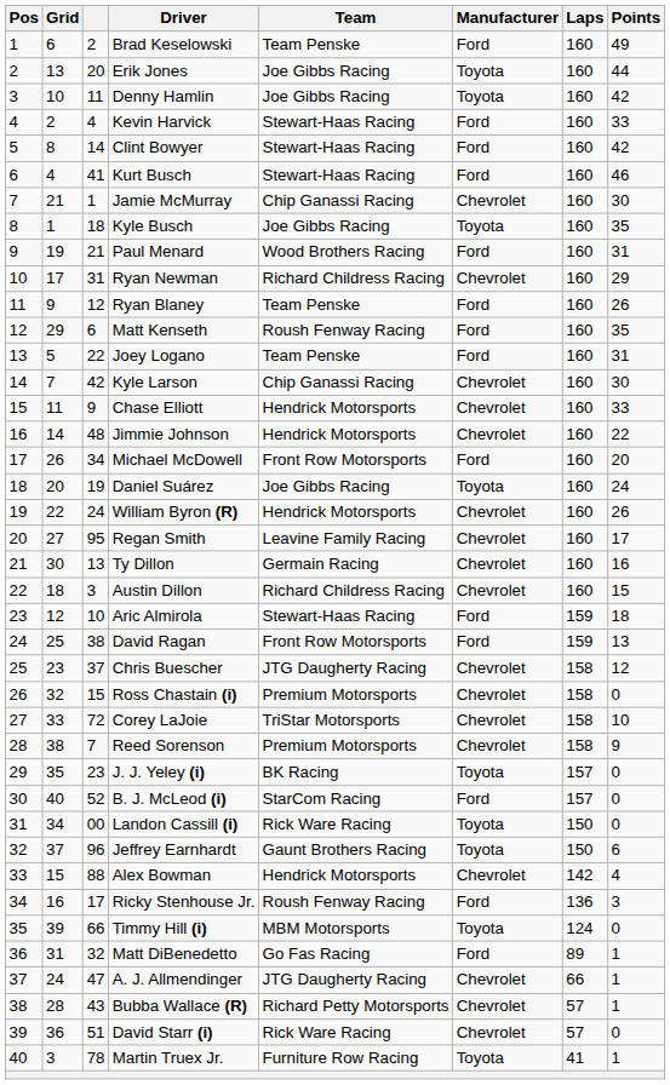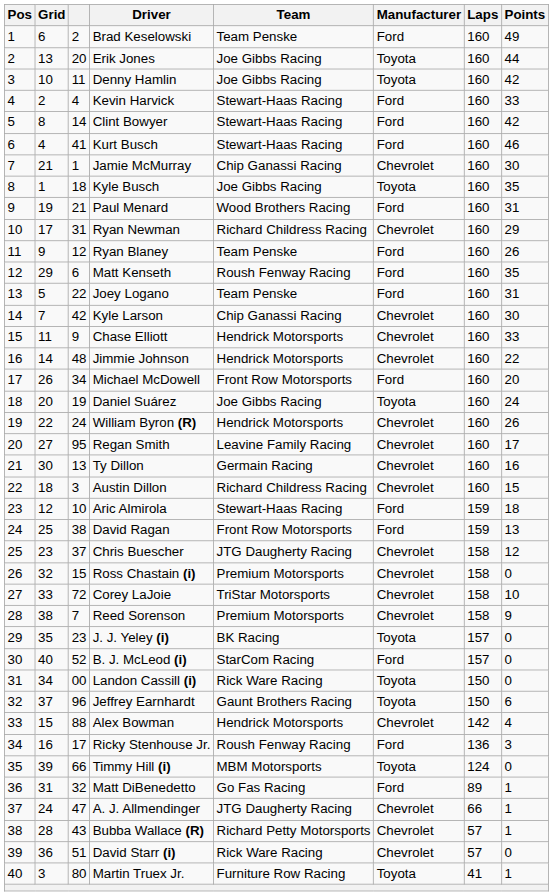Martin Truex Jr. | column 3: 78 -> 80
